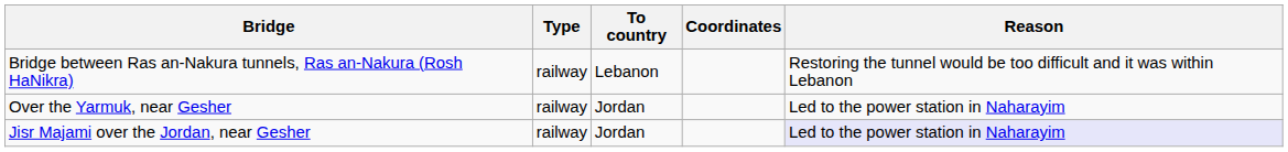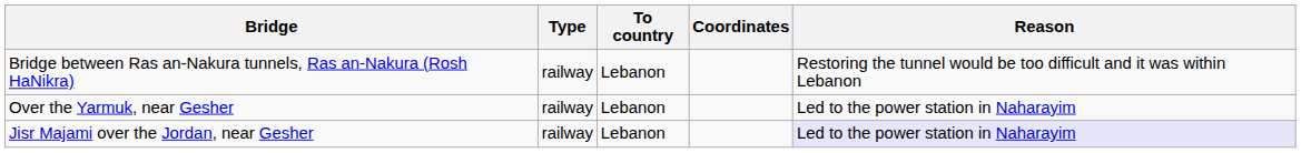Over the Yarmuk, near Gesher | To country: Jordan -> Lebanon
Jisr Majami over the Jordan, near Gesher | To country: Jordan -> Lebanon
